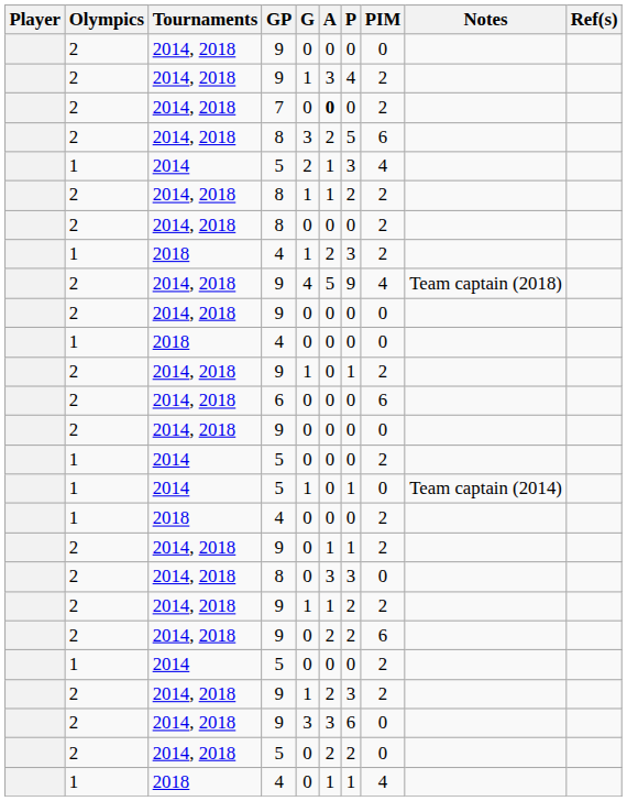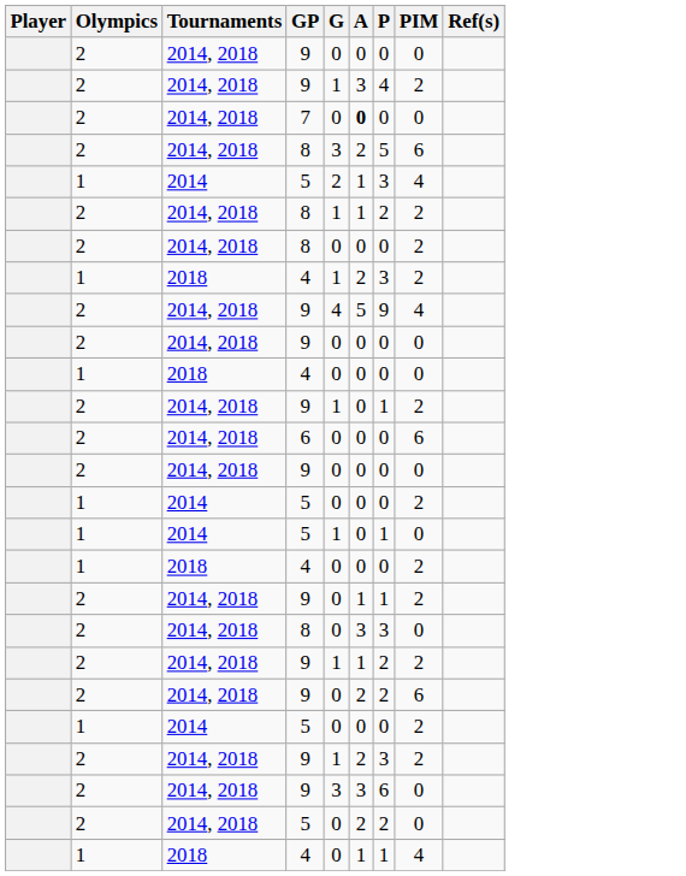- column: Notes | Team captain (2018) | Team captain (2014)
7 | PIM: 2 -> 0
